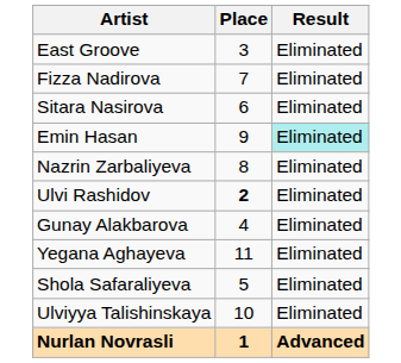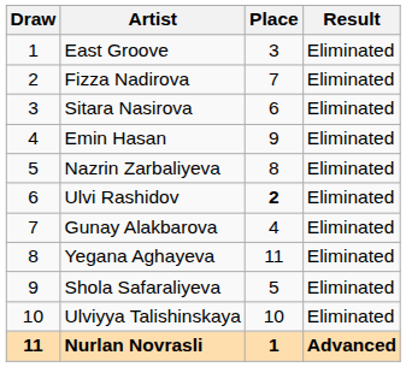+ column: Draw | 1 | 2 | 3 | 4 | 5 | 6 | 7 | 8 | 9 | 10 | 11
Emin Hasan | Result: paleturquoise background -> no background
